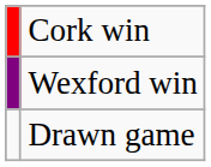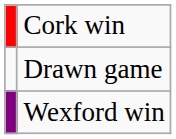rows swapped: Wexford win <-> Drawn game
